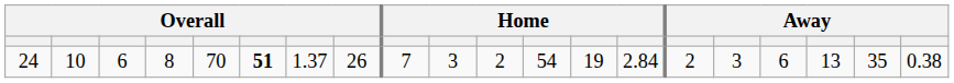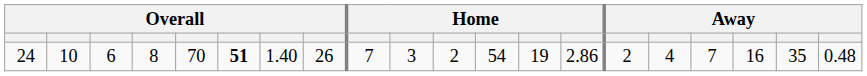24 | column 7: 1.37 -> 1.40
24 | column 14: 2.84 -> 2.86
24 | column 16: 3 -> 4
24 | column 17: 6 -> 7
24 | column 18: 13 -> 16
24 | column 20: 0.38 -> 0.48
